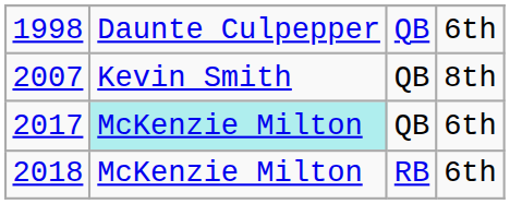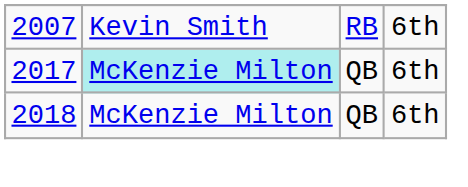- row: 1998 | Daunte Culpepper | QB | 6th
2007 | column 3: QB -> RB
2007 | column 4: 8th -> 6th
2018 | column 3: RB -> QB
